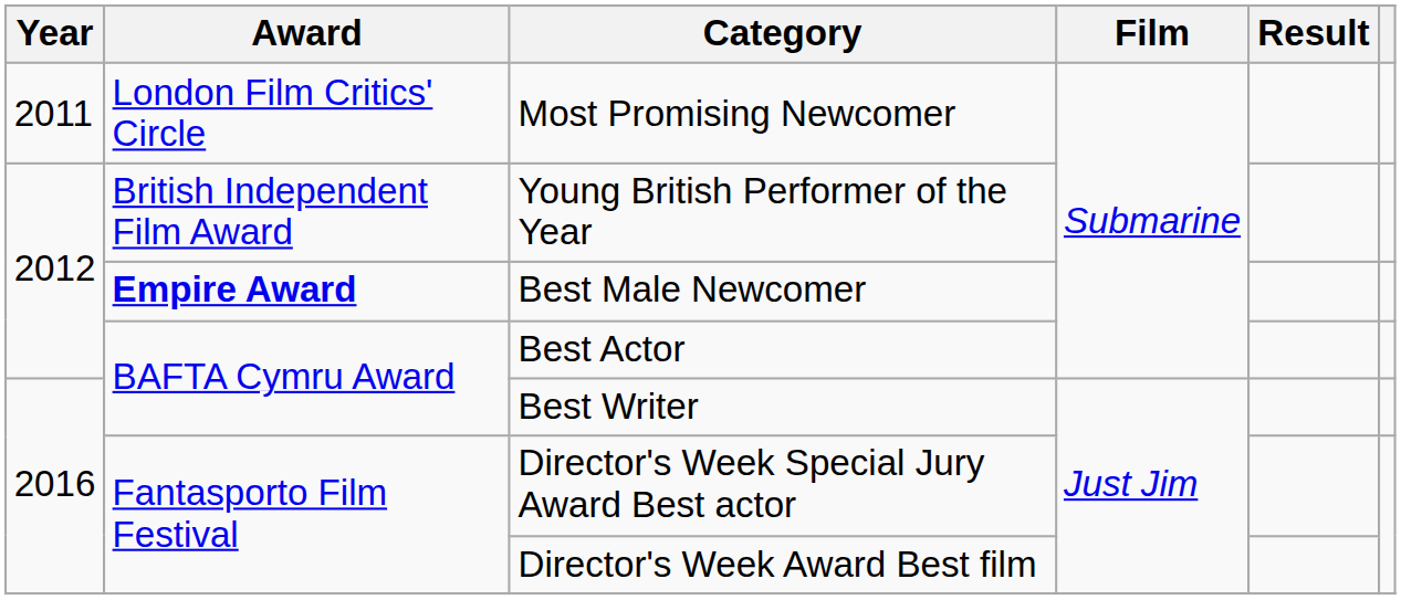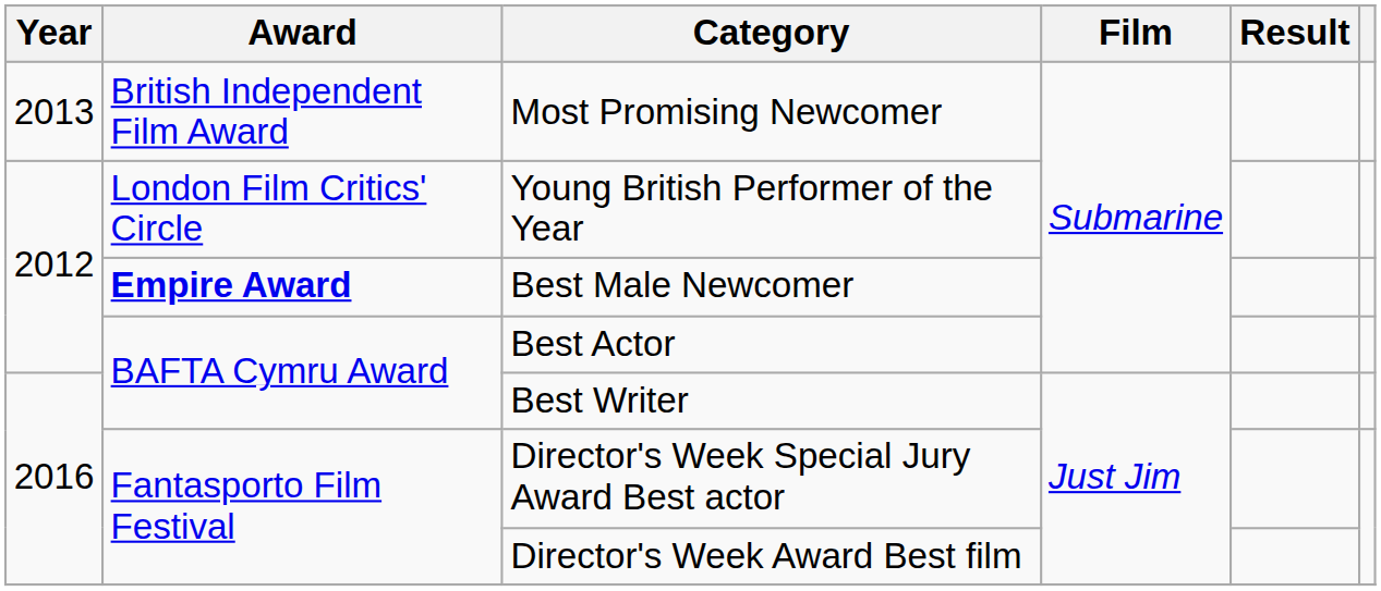Most Promising Newcomer | Year: 2011 -> 2013
Most Promising Newcomer | Award: London Film Critics' Circle -> British Independent Film Award
Young British Performer of the Year | Award: British Independent Film Award -> London Film Critics' Circle
